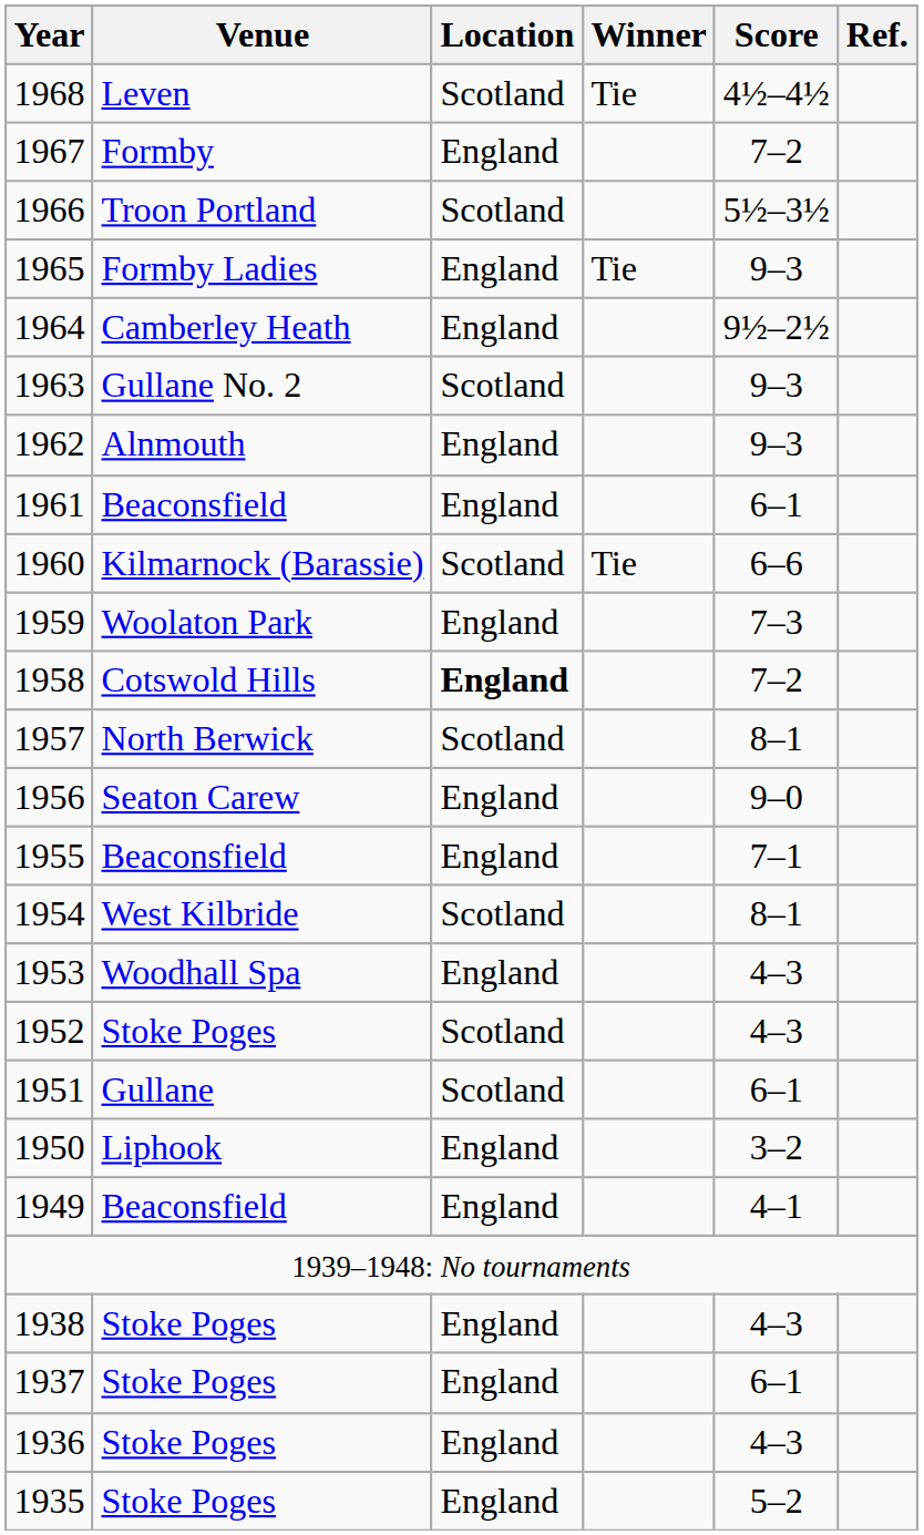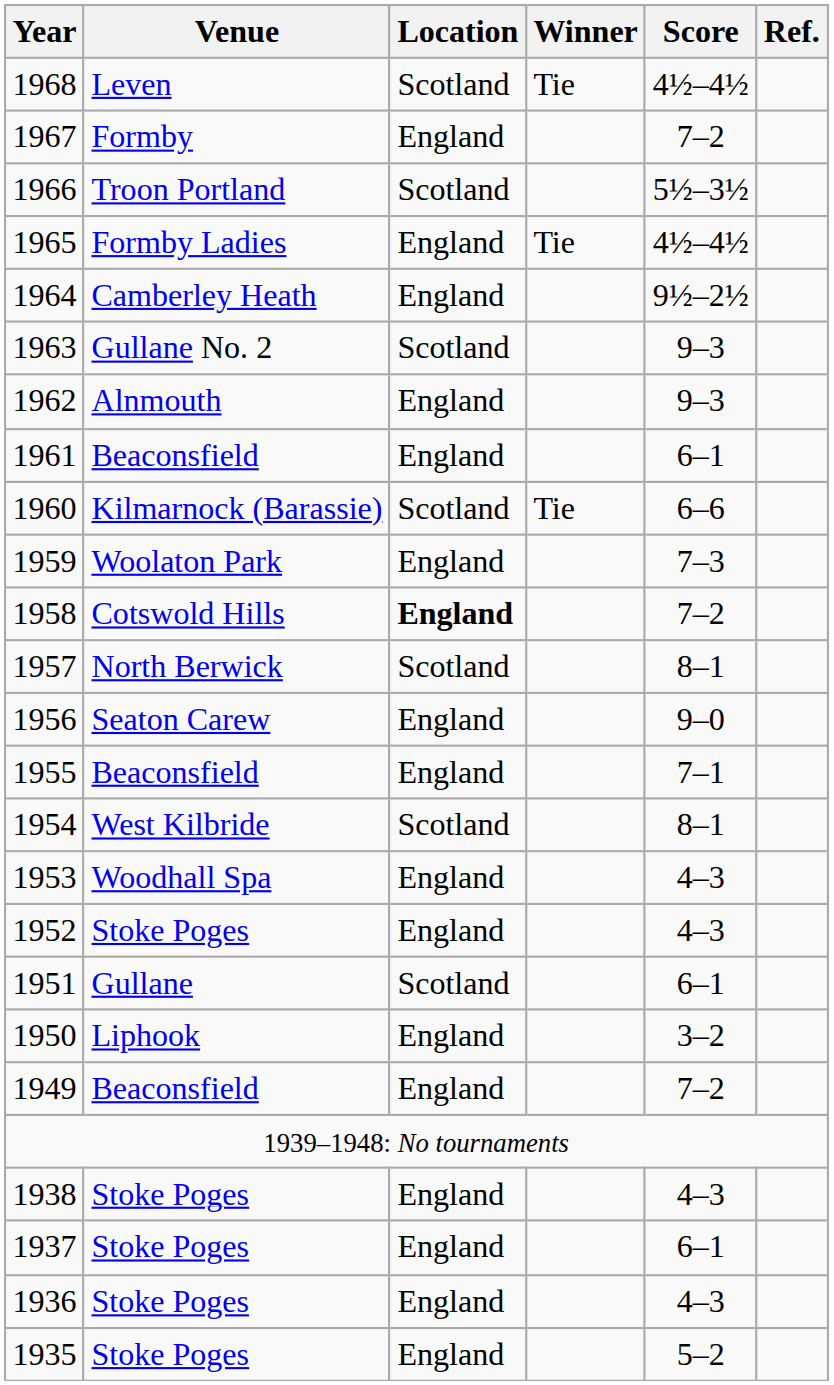1965 | Score: 9–3 -> 4½–4½
1952 | Location: Scotland -> England
1949 | Score: 4–1 -> 7–2
